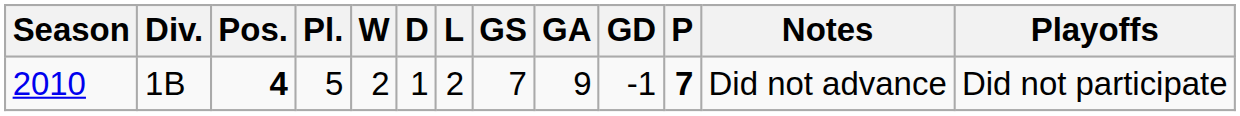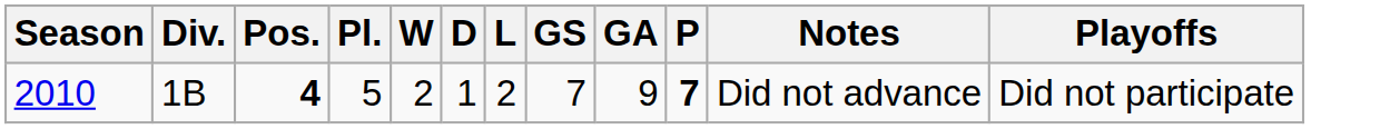- column: GD | -1
